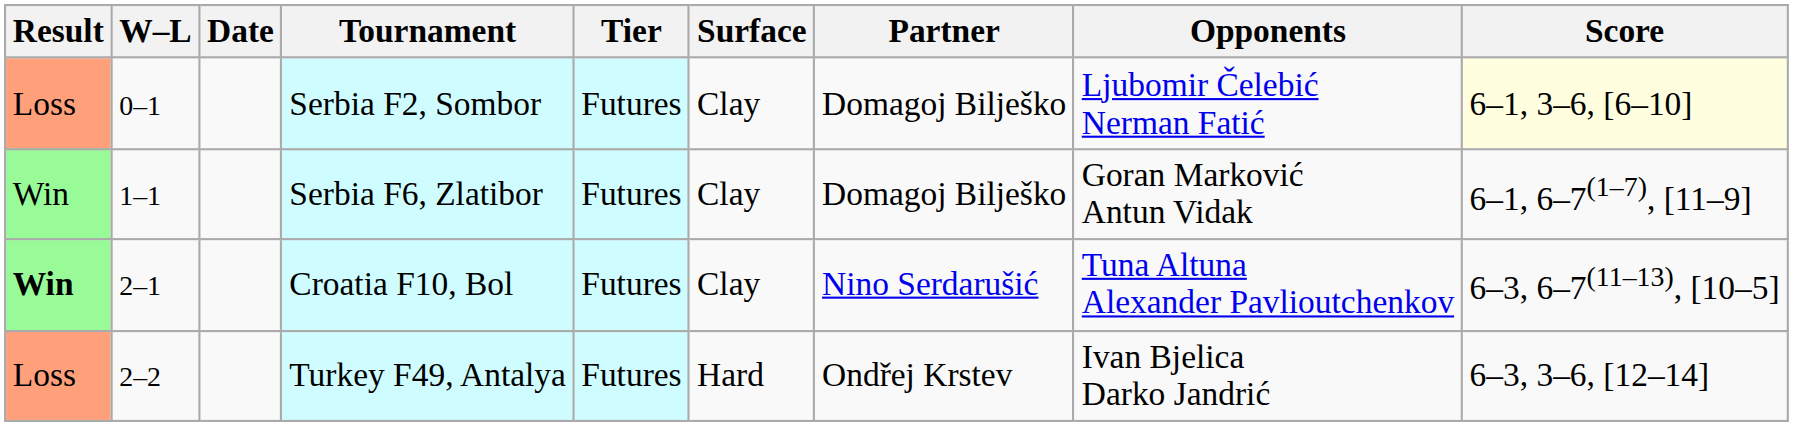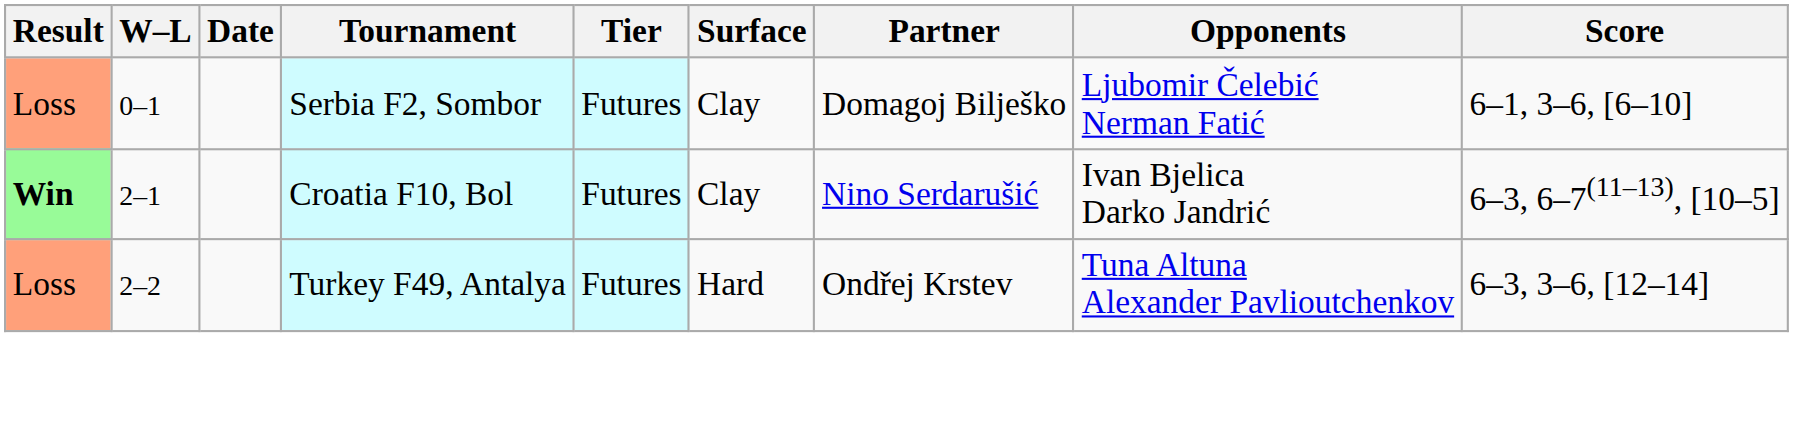Serbia F2, Sombor | Score: lightyellow background -> no background
- row: Win | 1–1 | Serbia F6, Zlatibor | Futures | Clay | Domagoj Bilješko | Goran Marković Antun Vidak | 6–1, 6–7(1–7), [11–9]
Croatia F10, Bol | Opponents: Tuna Altuna Alexander Pavlioutchenkov -> Ivan Bjelica Darko Jandrić
Turkey F49, Antalya | Opponents: Ivan Bjelica Darko Jandrić -> Tuna Altuna Alexander Pavlioutchenkov
